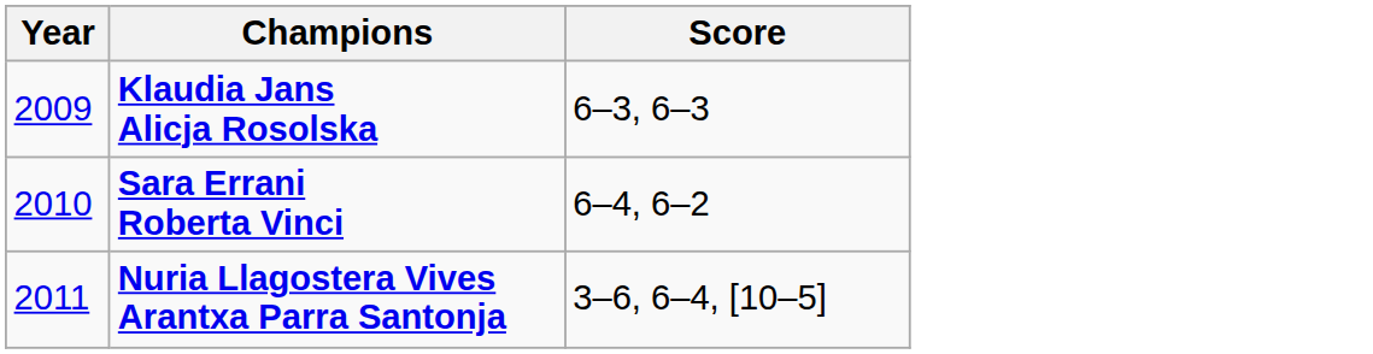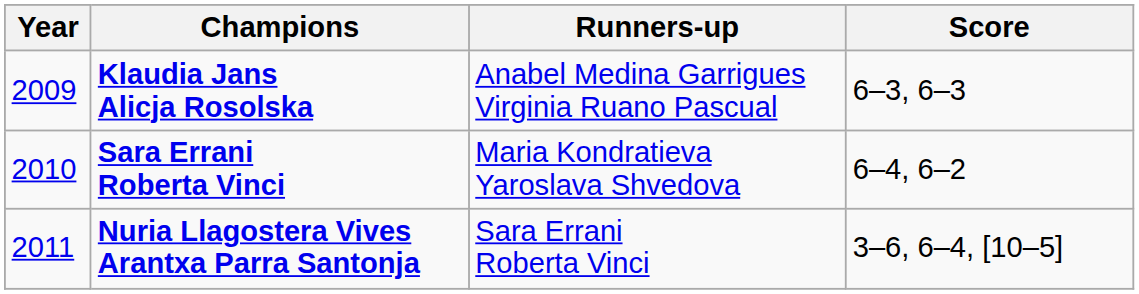+ column: Runners-up | Anabel Medina Garrigues Virginia Ruano Pascual | Maria Kondratieva Yaroslava Shvedova | Sara Errani Roberta Vinci
